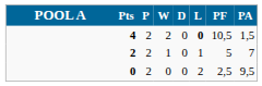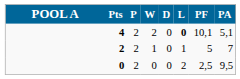4 | PF: 10,5 -> 10,1
4 | PA: 1,5 -> 5,1
